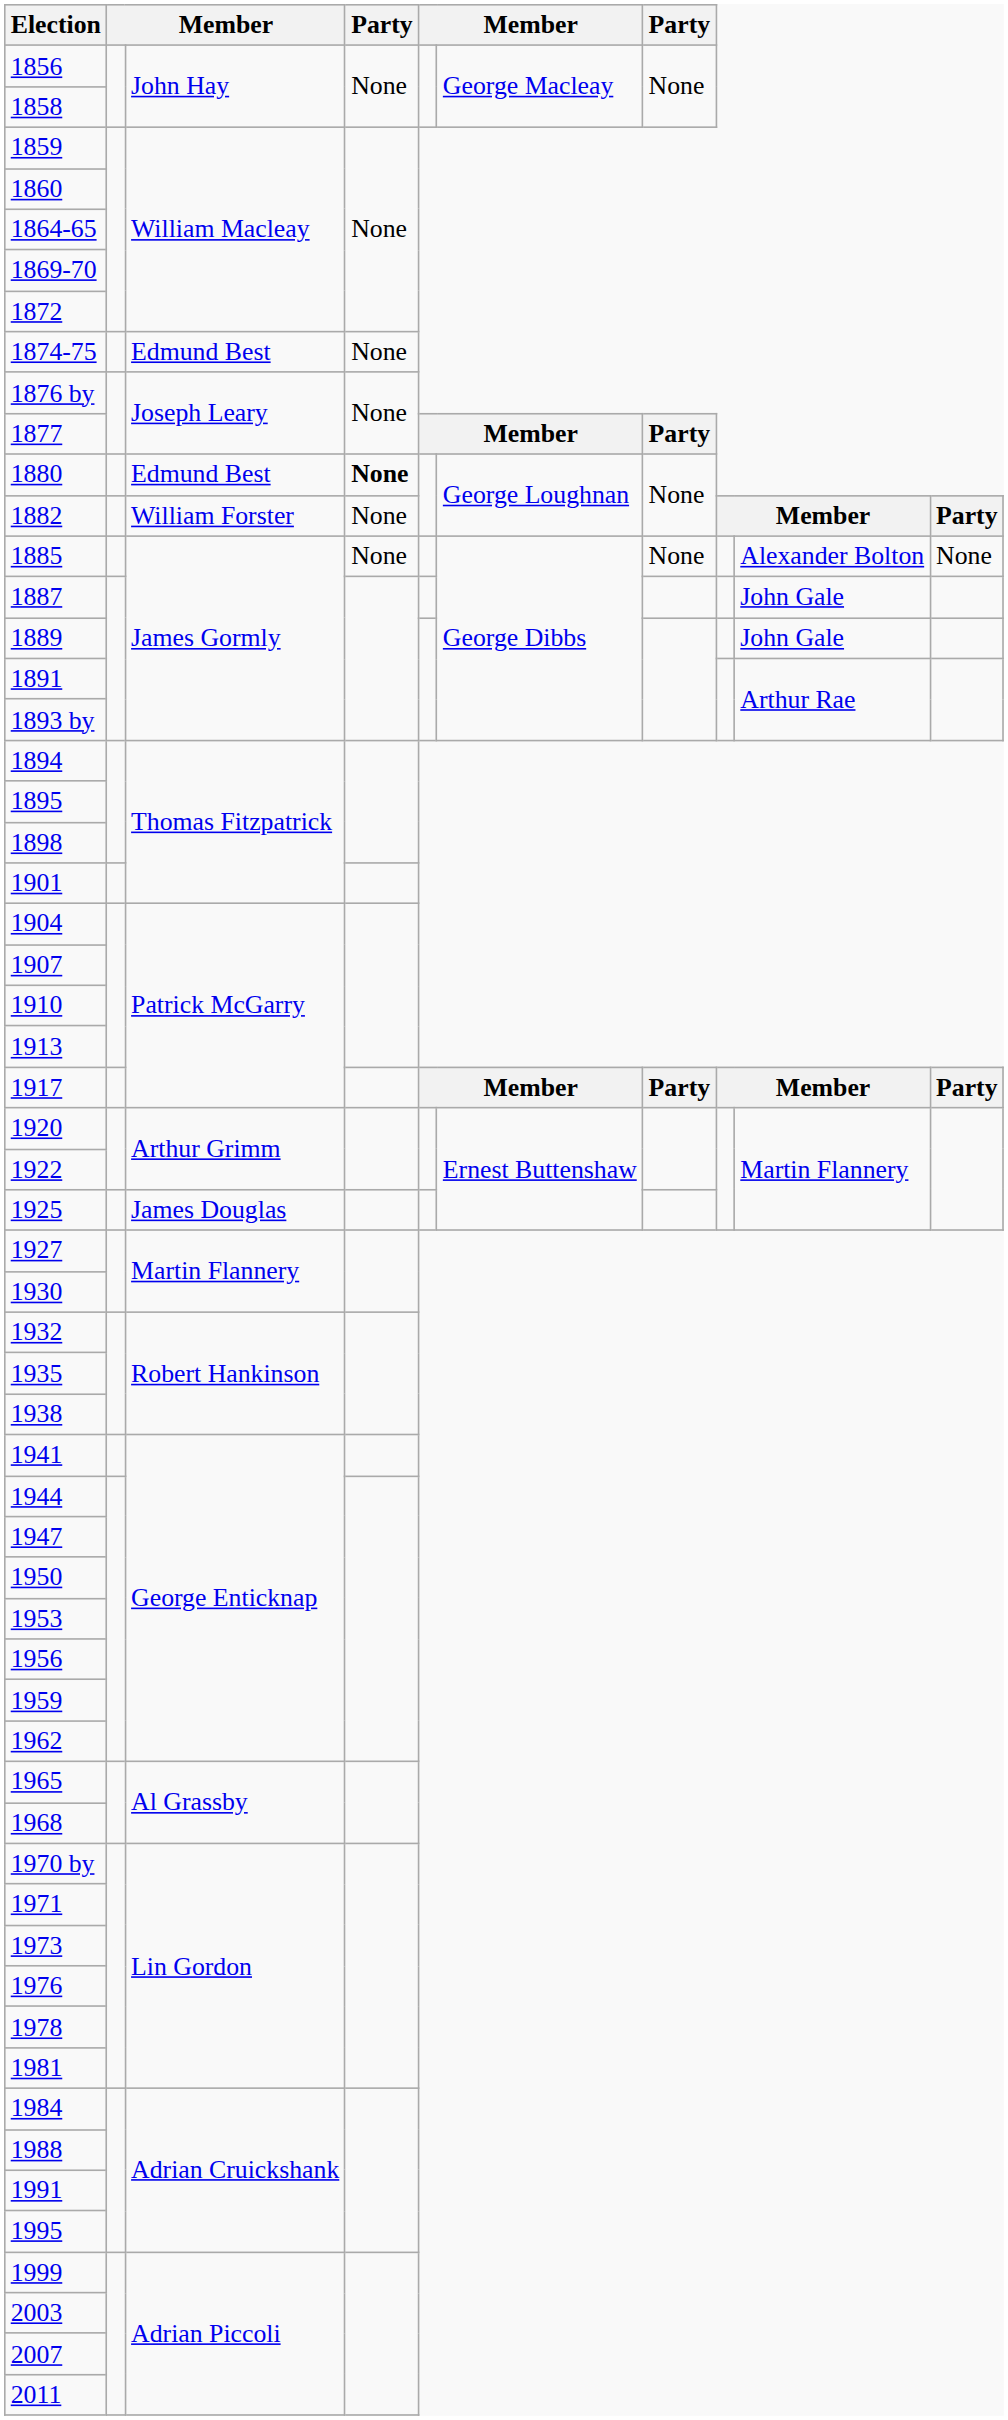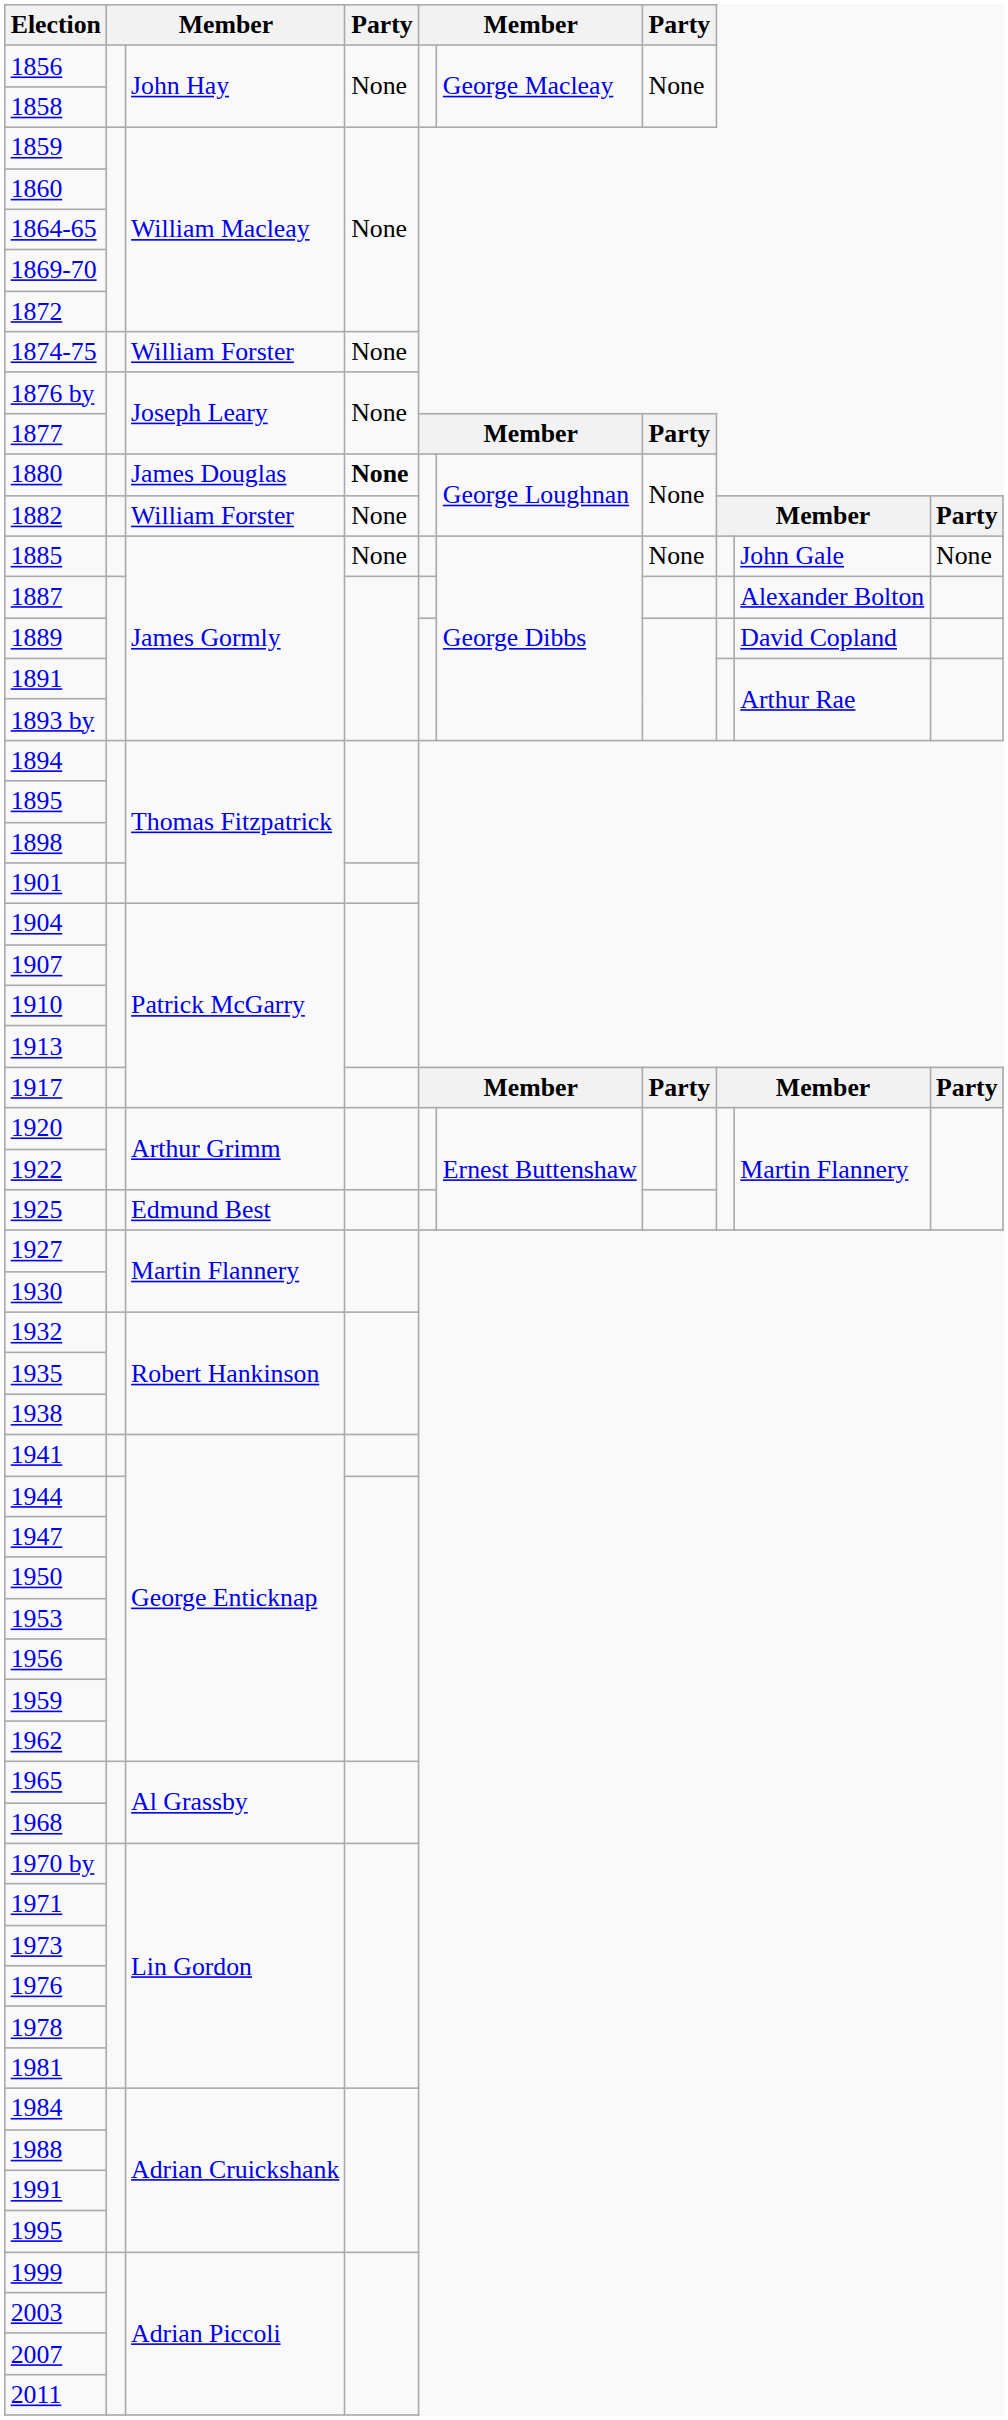1874-75 | column 3: Edmund Best -> William Forster
1880 | column 3: Edmund Best -> James Douglas
1885 | column 9: Alexander Bolton -> John Gale
1887 | column 9: John Gale -> Alexander Bolton
1889 | column 9: John Gale -> David Copland
1925 | column 3: James Douglas -> Edmund Best
